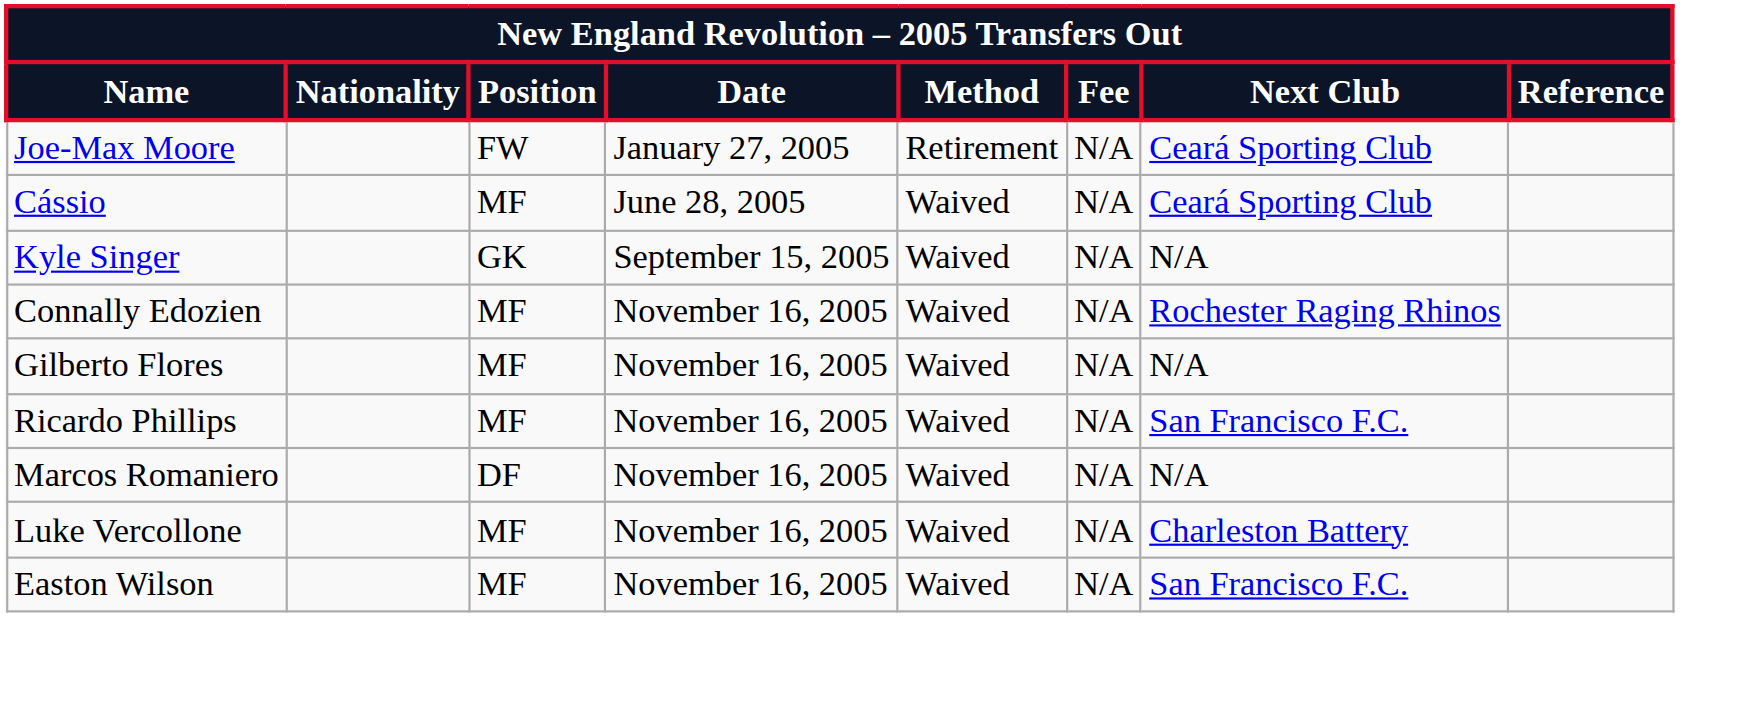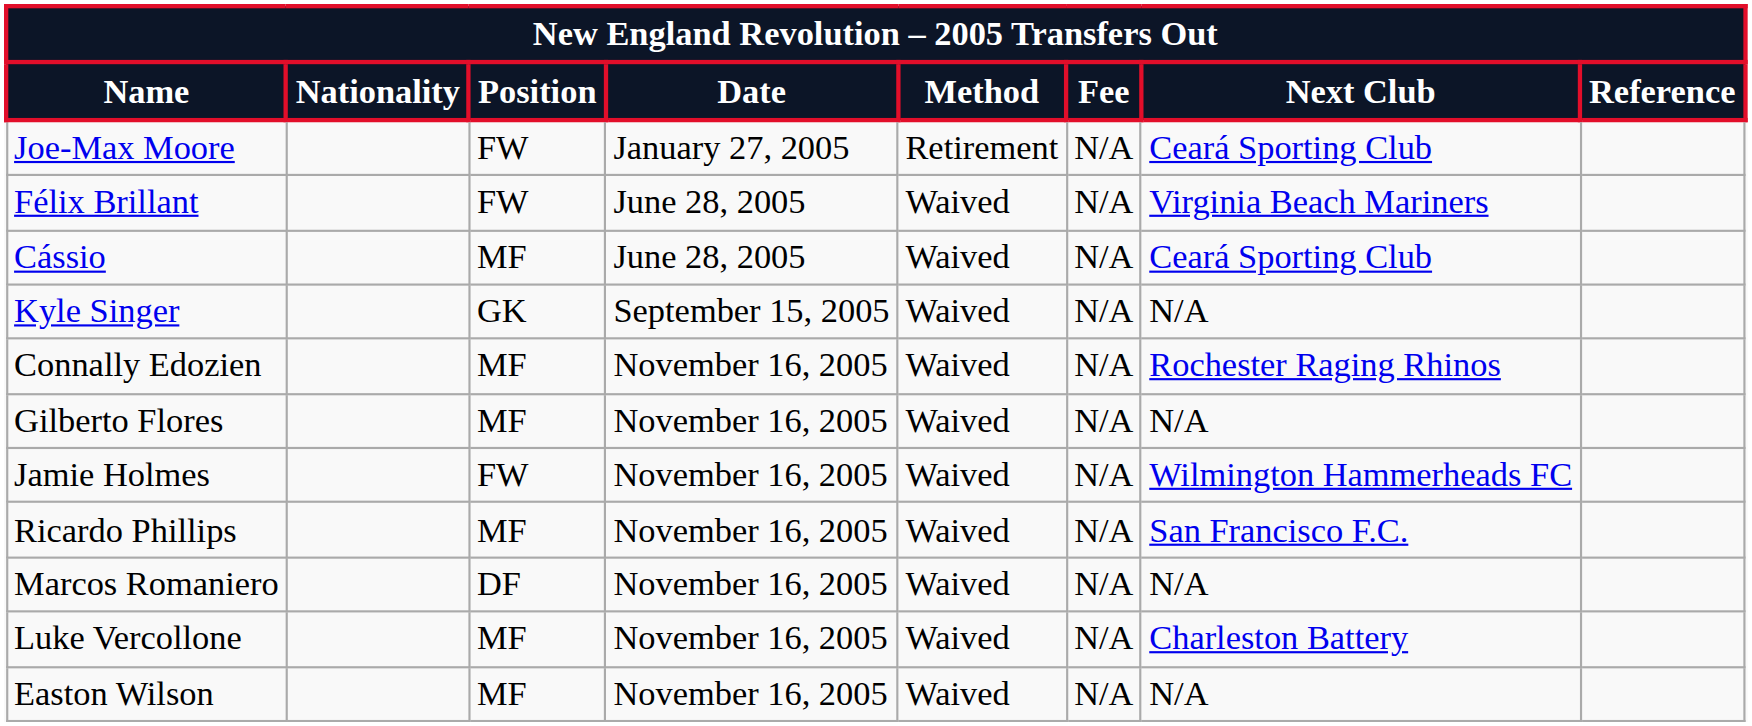+ row: Félix Brillant | FW | June 28, 2005 | Waived | N/A | Virginia Beach Mariners
+ row: Jamie Holmes | FW | November 16, 2005 | Waived | N/A | Wilmington Hammerheads FC
Easton Wilson | Next Club: San Francisco F.C. -> N/A
